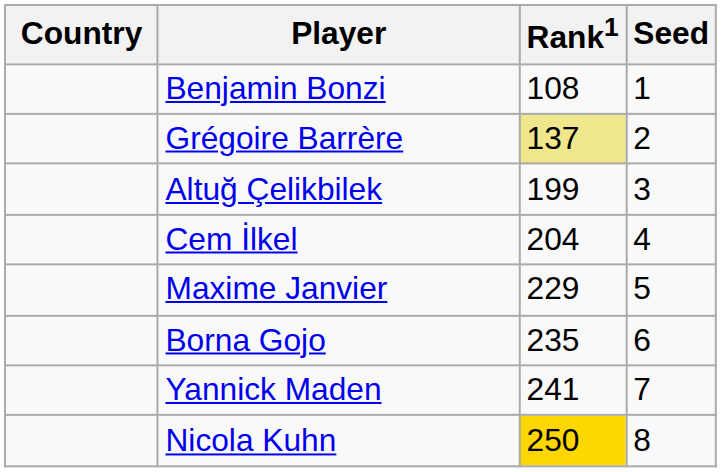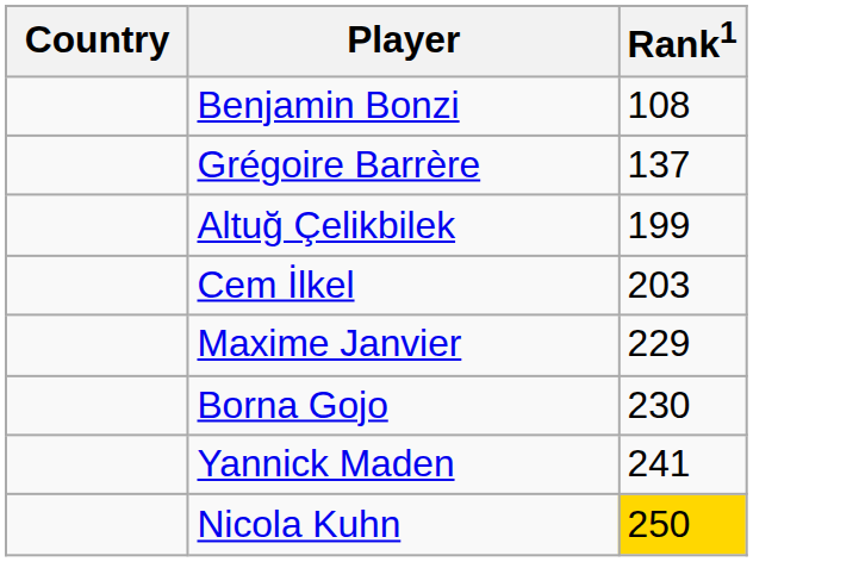- column: Seed | 1 | 2 | 3 | 4 | 5 | 6 | 7 | 8
Grégoire Barrère | Rank1: khaki background -> no background
Cem İlkel | Rank1: 204 -> 203
Borna Gojo | Rank1: 235 -> 230
